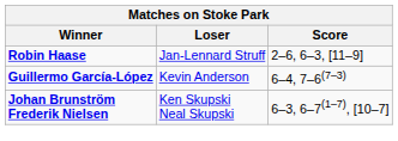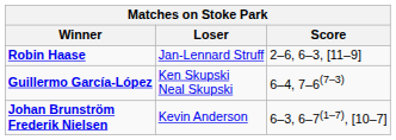Guillermo García-López | Loser: Kevin Anderson -> Ken Skupski Neal Skupski
Johan Brunström Frederik Nielsen | Loser: Ken Skupski Neal Skupski -> Kevin Anderson
